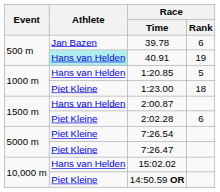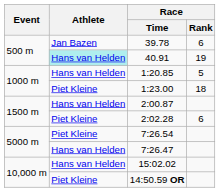7:26.47 | Athlete: Piet Kleine -> Hans van Helden
